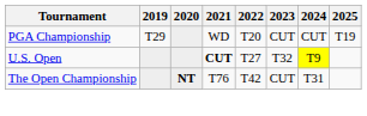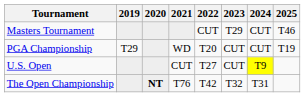+ row: Masters Tournament | CUT | T29 | CUT | T46
U.S. Open | 2021: bold -> normal
U.S. Open | 2023: T32 -> CUT
The Open Championship | 2023: CUT -> T32
